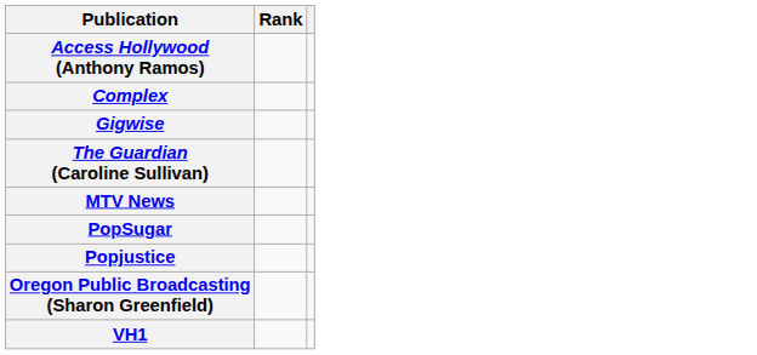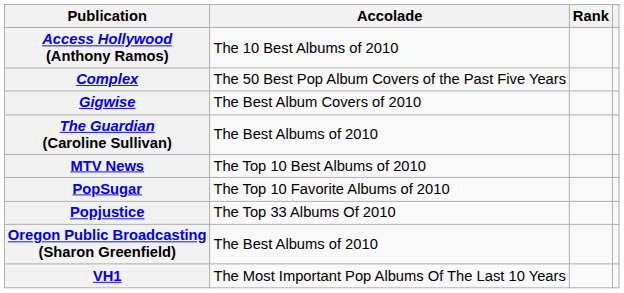+ column: Accolade | The 10 Best Albums of 2010 | The 50 Best Pop Album Covers of the Past Five Years | The Best Album Covers of 2010 | The Best Albums of 2010 | The Top 10 Best Albums of 2010 | The Top 10 Favorite Albums of 2010 | The Top 33 Albums Of 2010 | The Best Albums of 2010 | The Most Important Pop Albums Of The Last 10 Years
